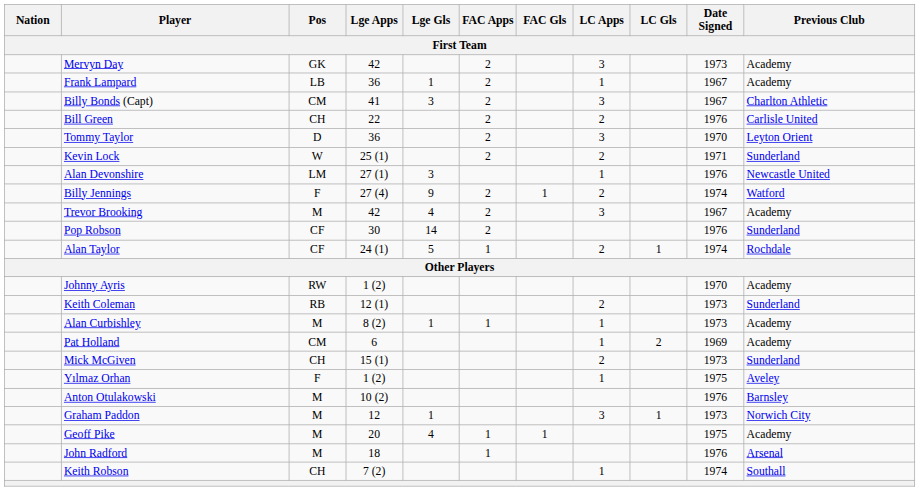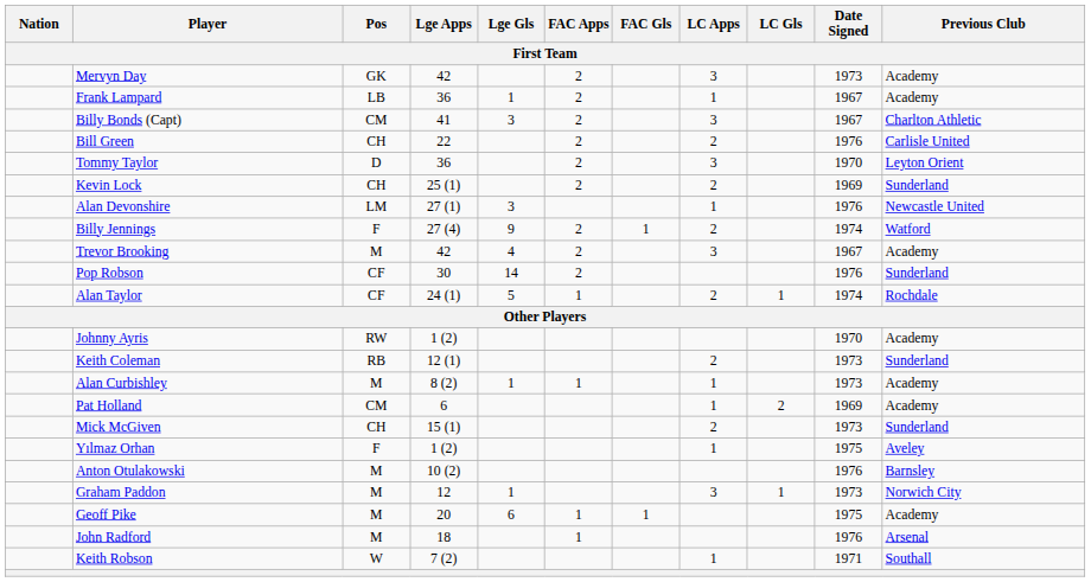Kevin Lock | Pos: W -> CH
Kevin Lock | Date Signed: 1971 -> 1969
Geoff Pike | Lge Gls: 4 -> 6
Keith Robson | Pos: CH -> W
Keith Robson | Date Signed: 1974 -> 1971
